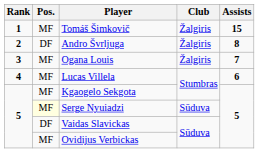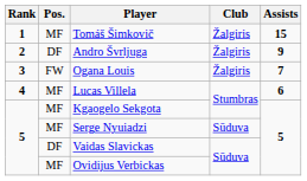Andro Švrljuga | Assists: 8 -> 9
Ogana Louis | Pos.: MF -> FW
Serge Nyuiadzi | Pos.: lightyellow background -> no background
